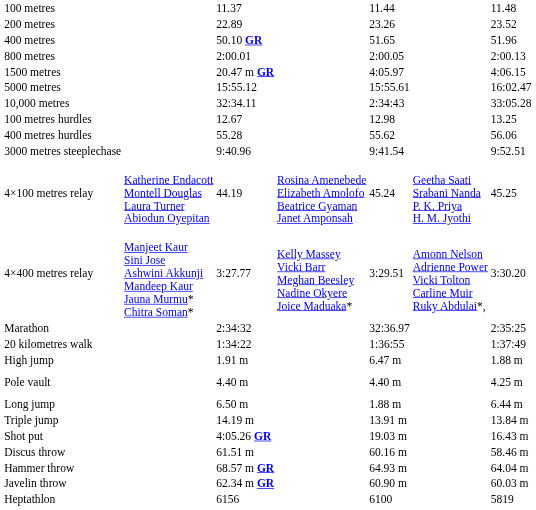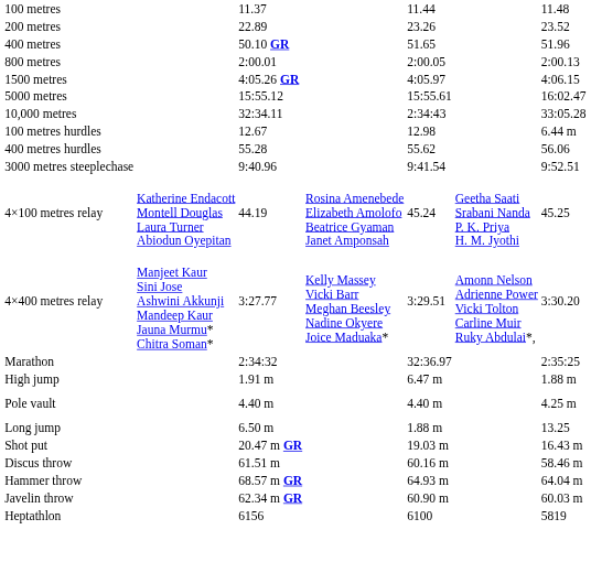1500 metres | column 3: 20.47 m GR -> 4:05.26 GR
100 metres hurdles | column 7: 13.25 -> 6.44 m
- row: 20 kilometres walk | 1:34:22 | 1:36:55 | 1:37:49
Long jump | column 7: 6.44 m -> 13.25
- row: Triple jump | 14.19 m | 13.91 m | 13.84 m
Shot put | column 3: 4:05.26 GR -> 20.47 m GR
